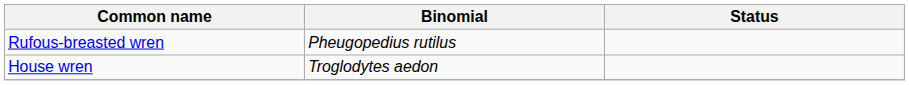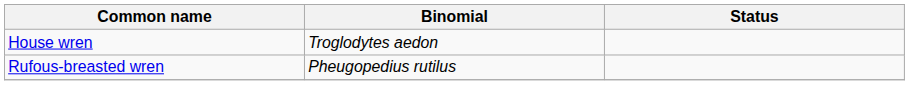rows swapped: House wren <-> Rufous-breasted wren
